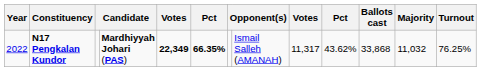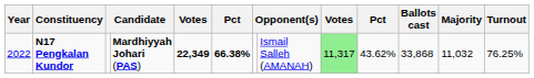N17 Pengkalan Kundor | column 6: 66.35% -> 66.38%
N17 Pengkalan Kundor | column 9: no background -> lightgreen background
